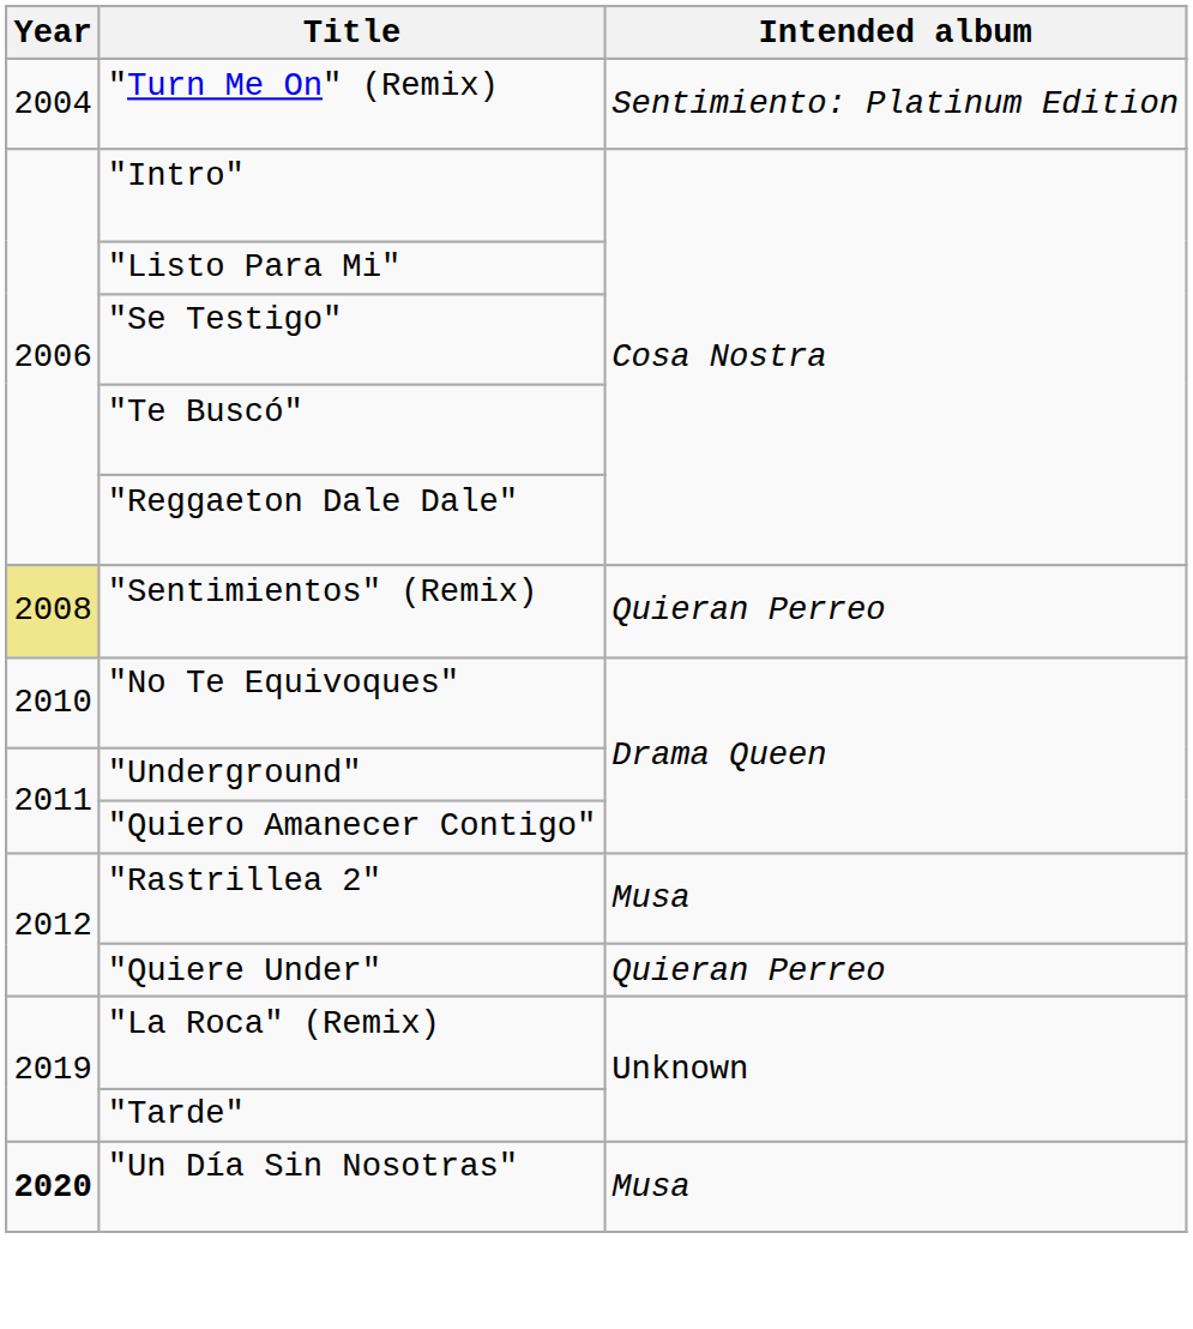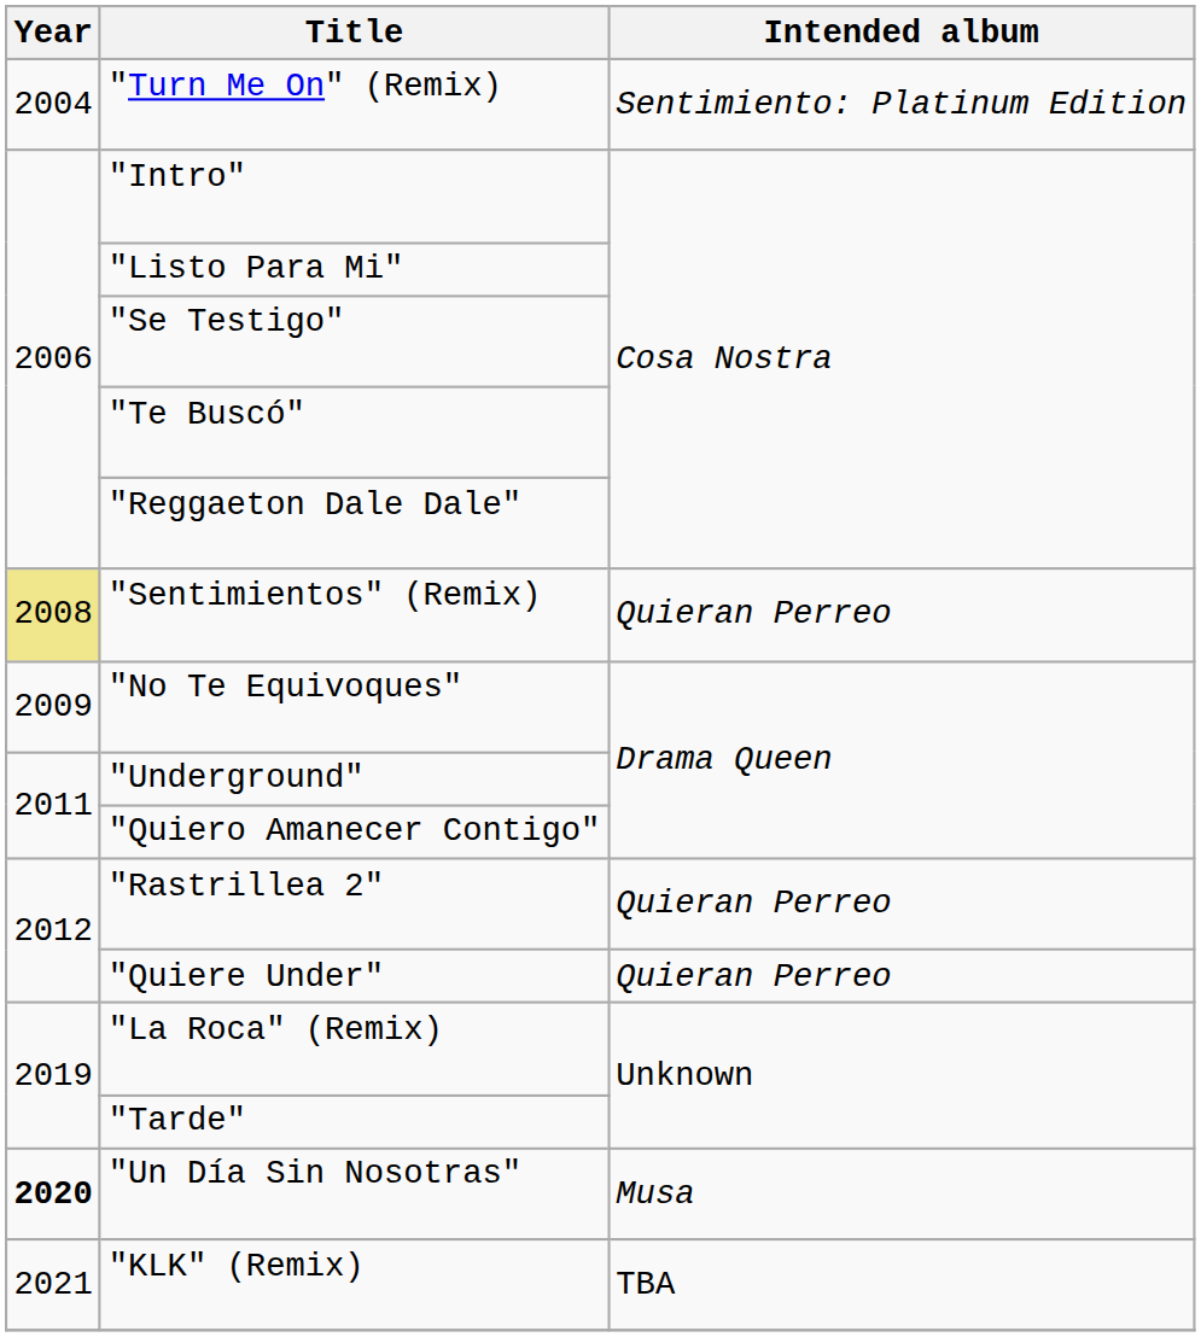"No Te Equivoques" | Year: 2010 -> 2009
"Rastrillea 2" | Intended album: Musa -> Quieran Perreo
+ row: 2021 | "KLK" (Remix) | TBA
